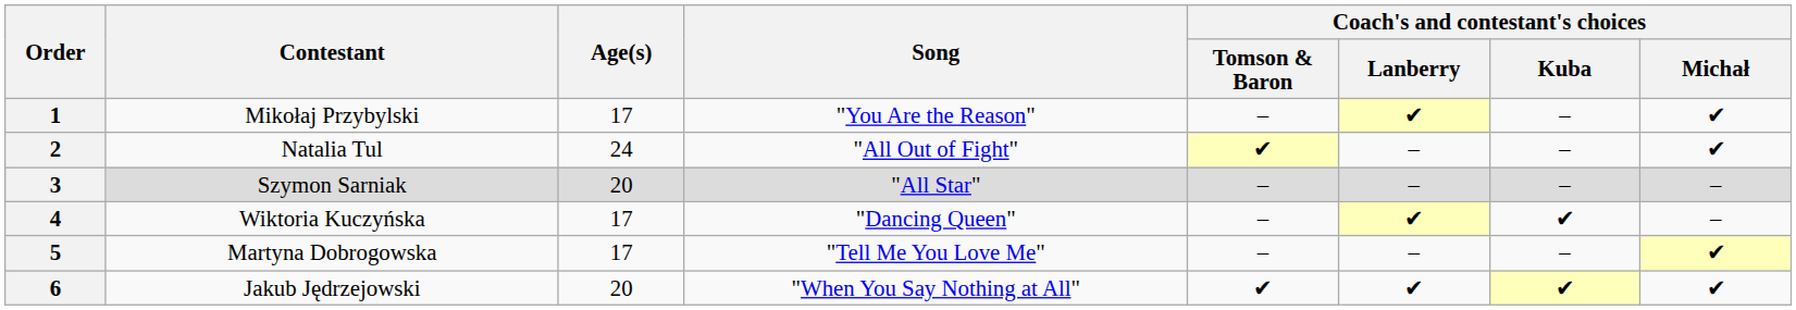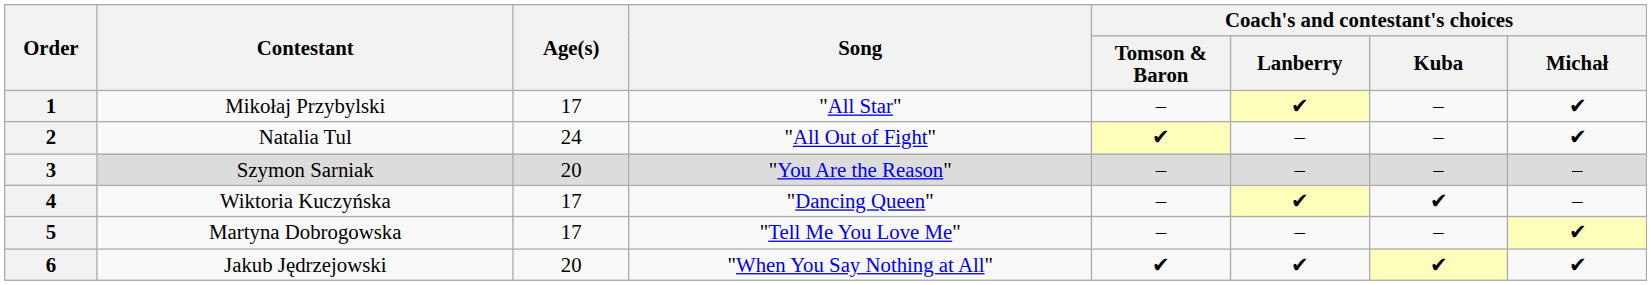1 | Song: "You Are the Reason" -> "All Star"
3 | Song: "All Star" -> "You Are the Reason"
